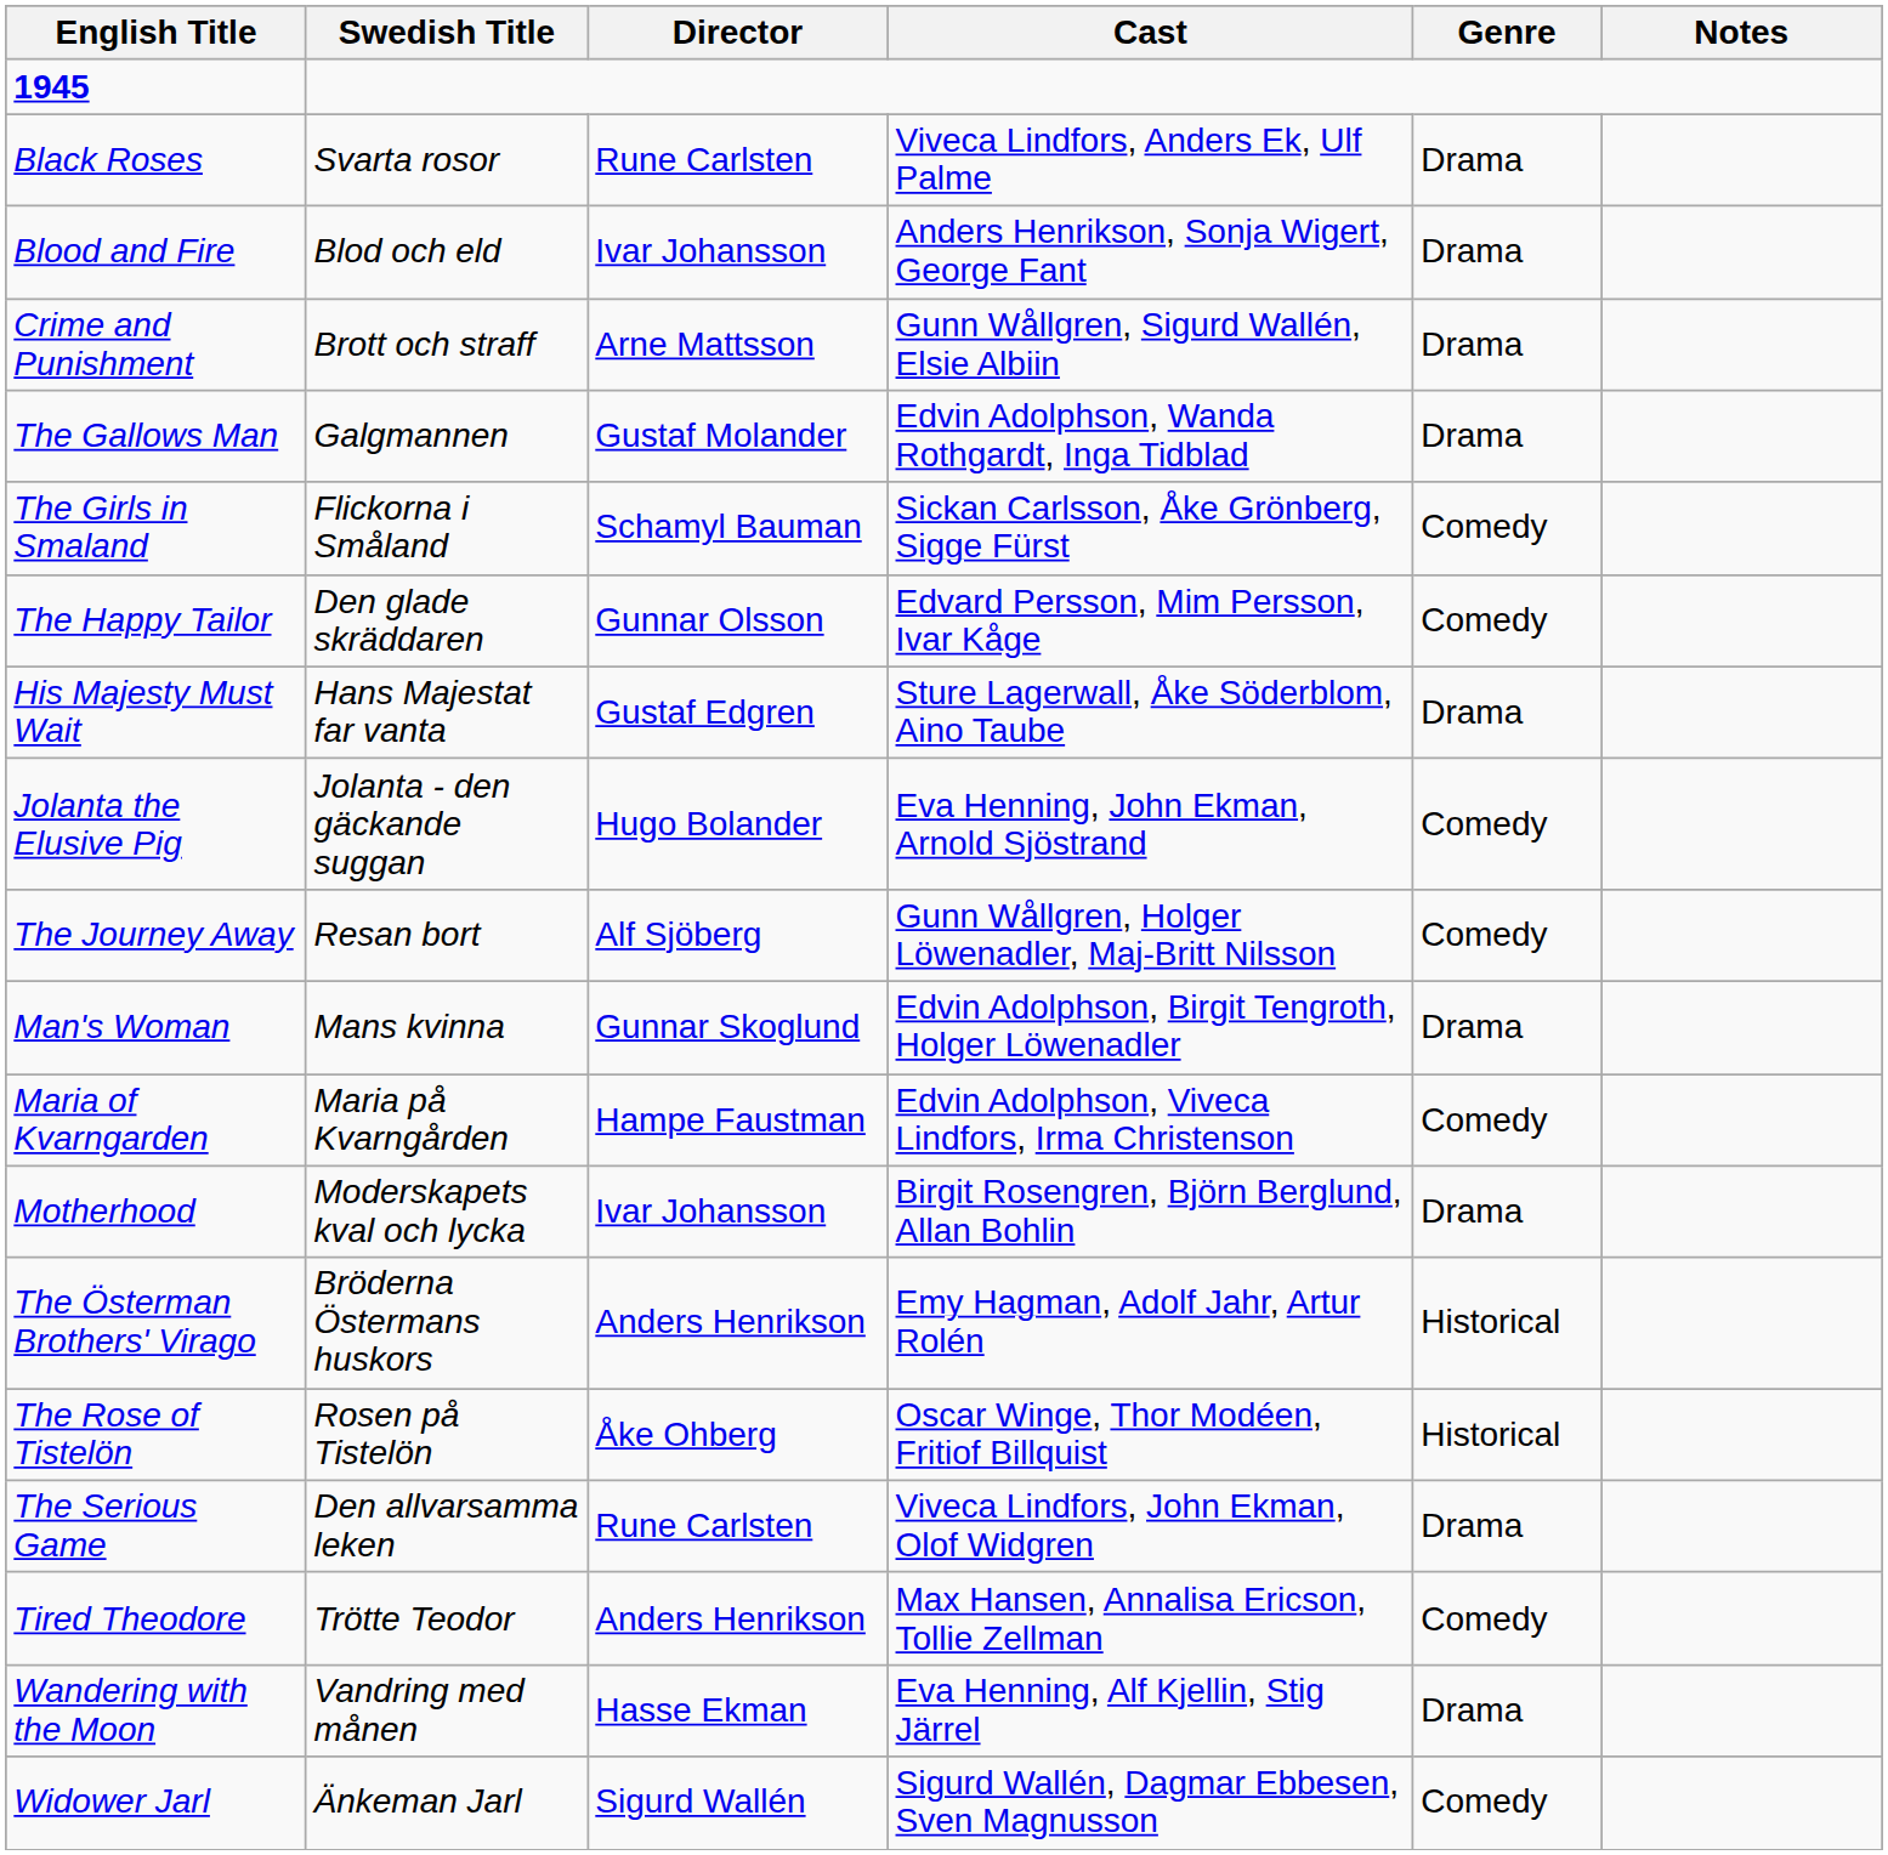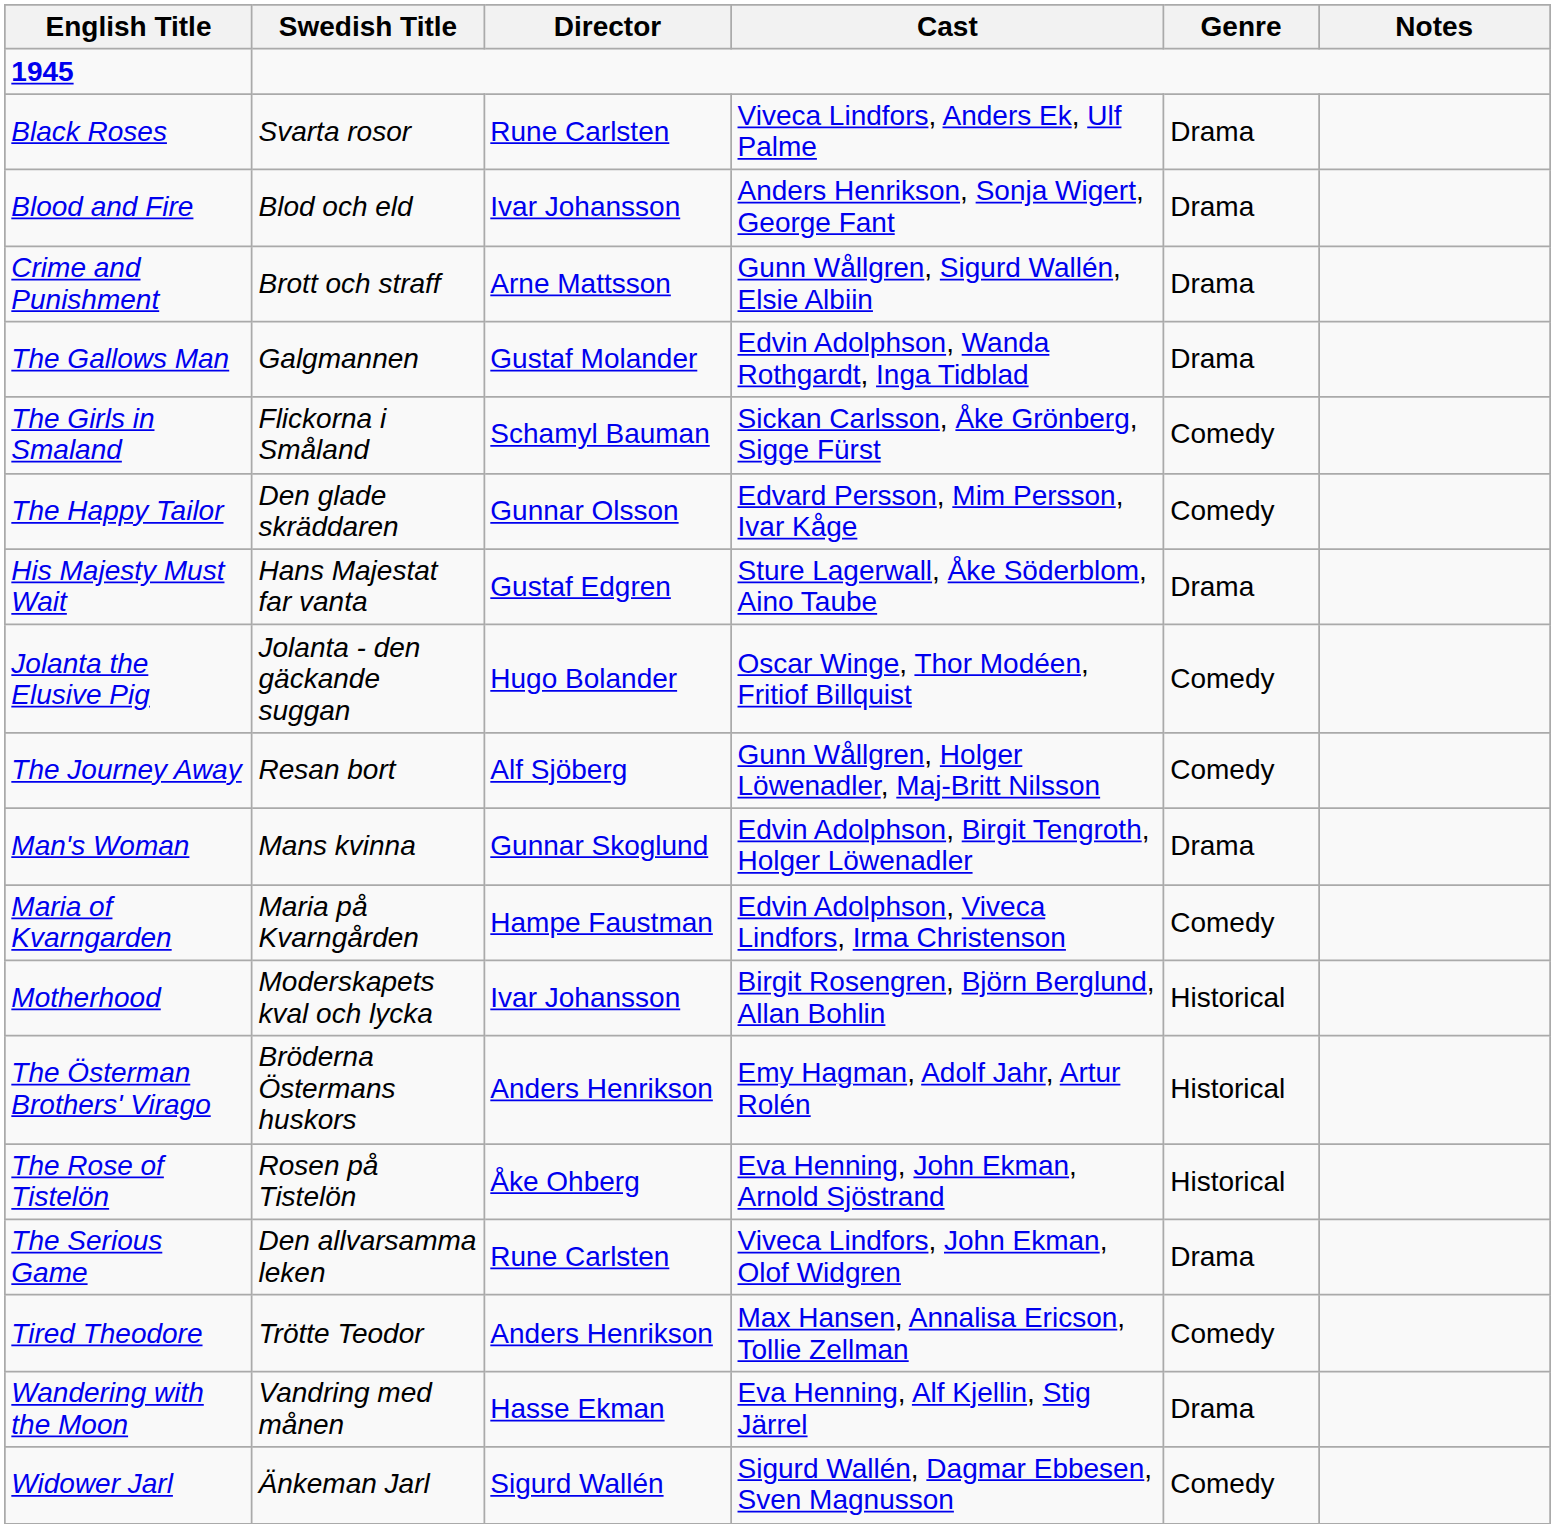Jolanta the Elusive Pig | Cast: Eva Henning, John Ekman, Arnold Sjöstrand -> Oscar Winge, Thor Modéen, Fritiof Billquist
Motherhood | Genre: Drama -> Historical
The Rose of Tistelön | Cast: Oscar Winge, Thor Modéen, Fritiof Billquist -> Eva Henning, John Ekman, Arnold Sjöstrand
